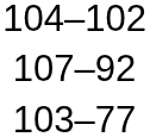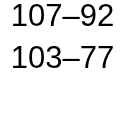- row: 104–102
